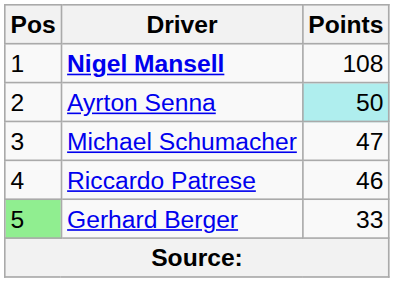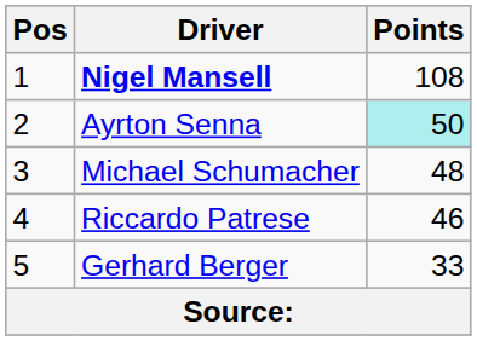Michael Schumacher | Points: 47 -> 48
Gerhard Berger | Pos: lightgreen background -> no background
